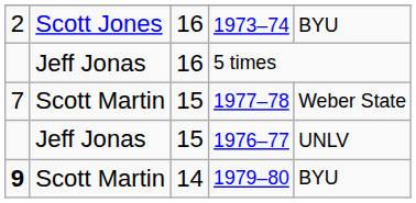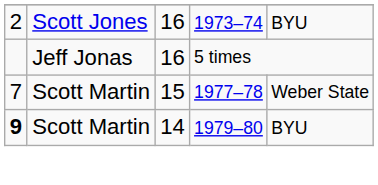- row: Jeff Jonas | 15 | 1976–77 | UNLV
